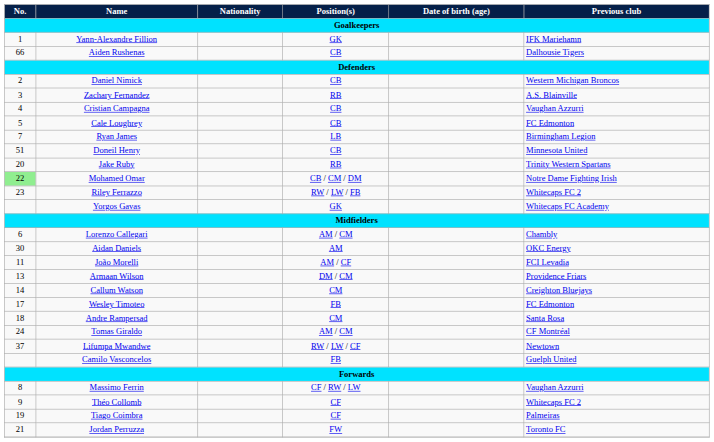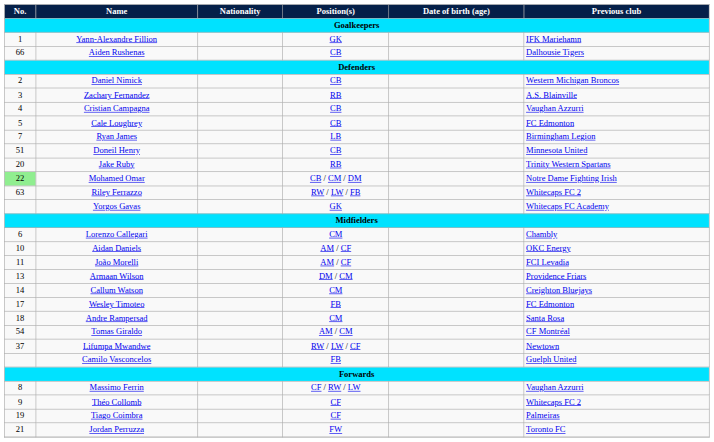Riley Ferrazzo | No.: 23 -> 63
Lorenzo Callegari | Position(s): AM / CM -> CM
Aidan Daniels | No.: 30 -> 10
Aidan Daniels | Position(s): AM -> AM / CF
Tomas Giraldo | No.: 24 -> 54
